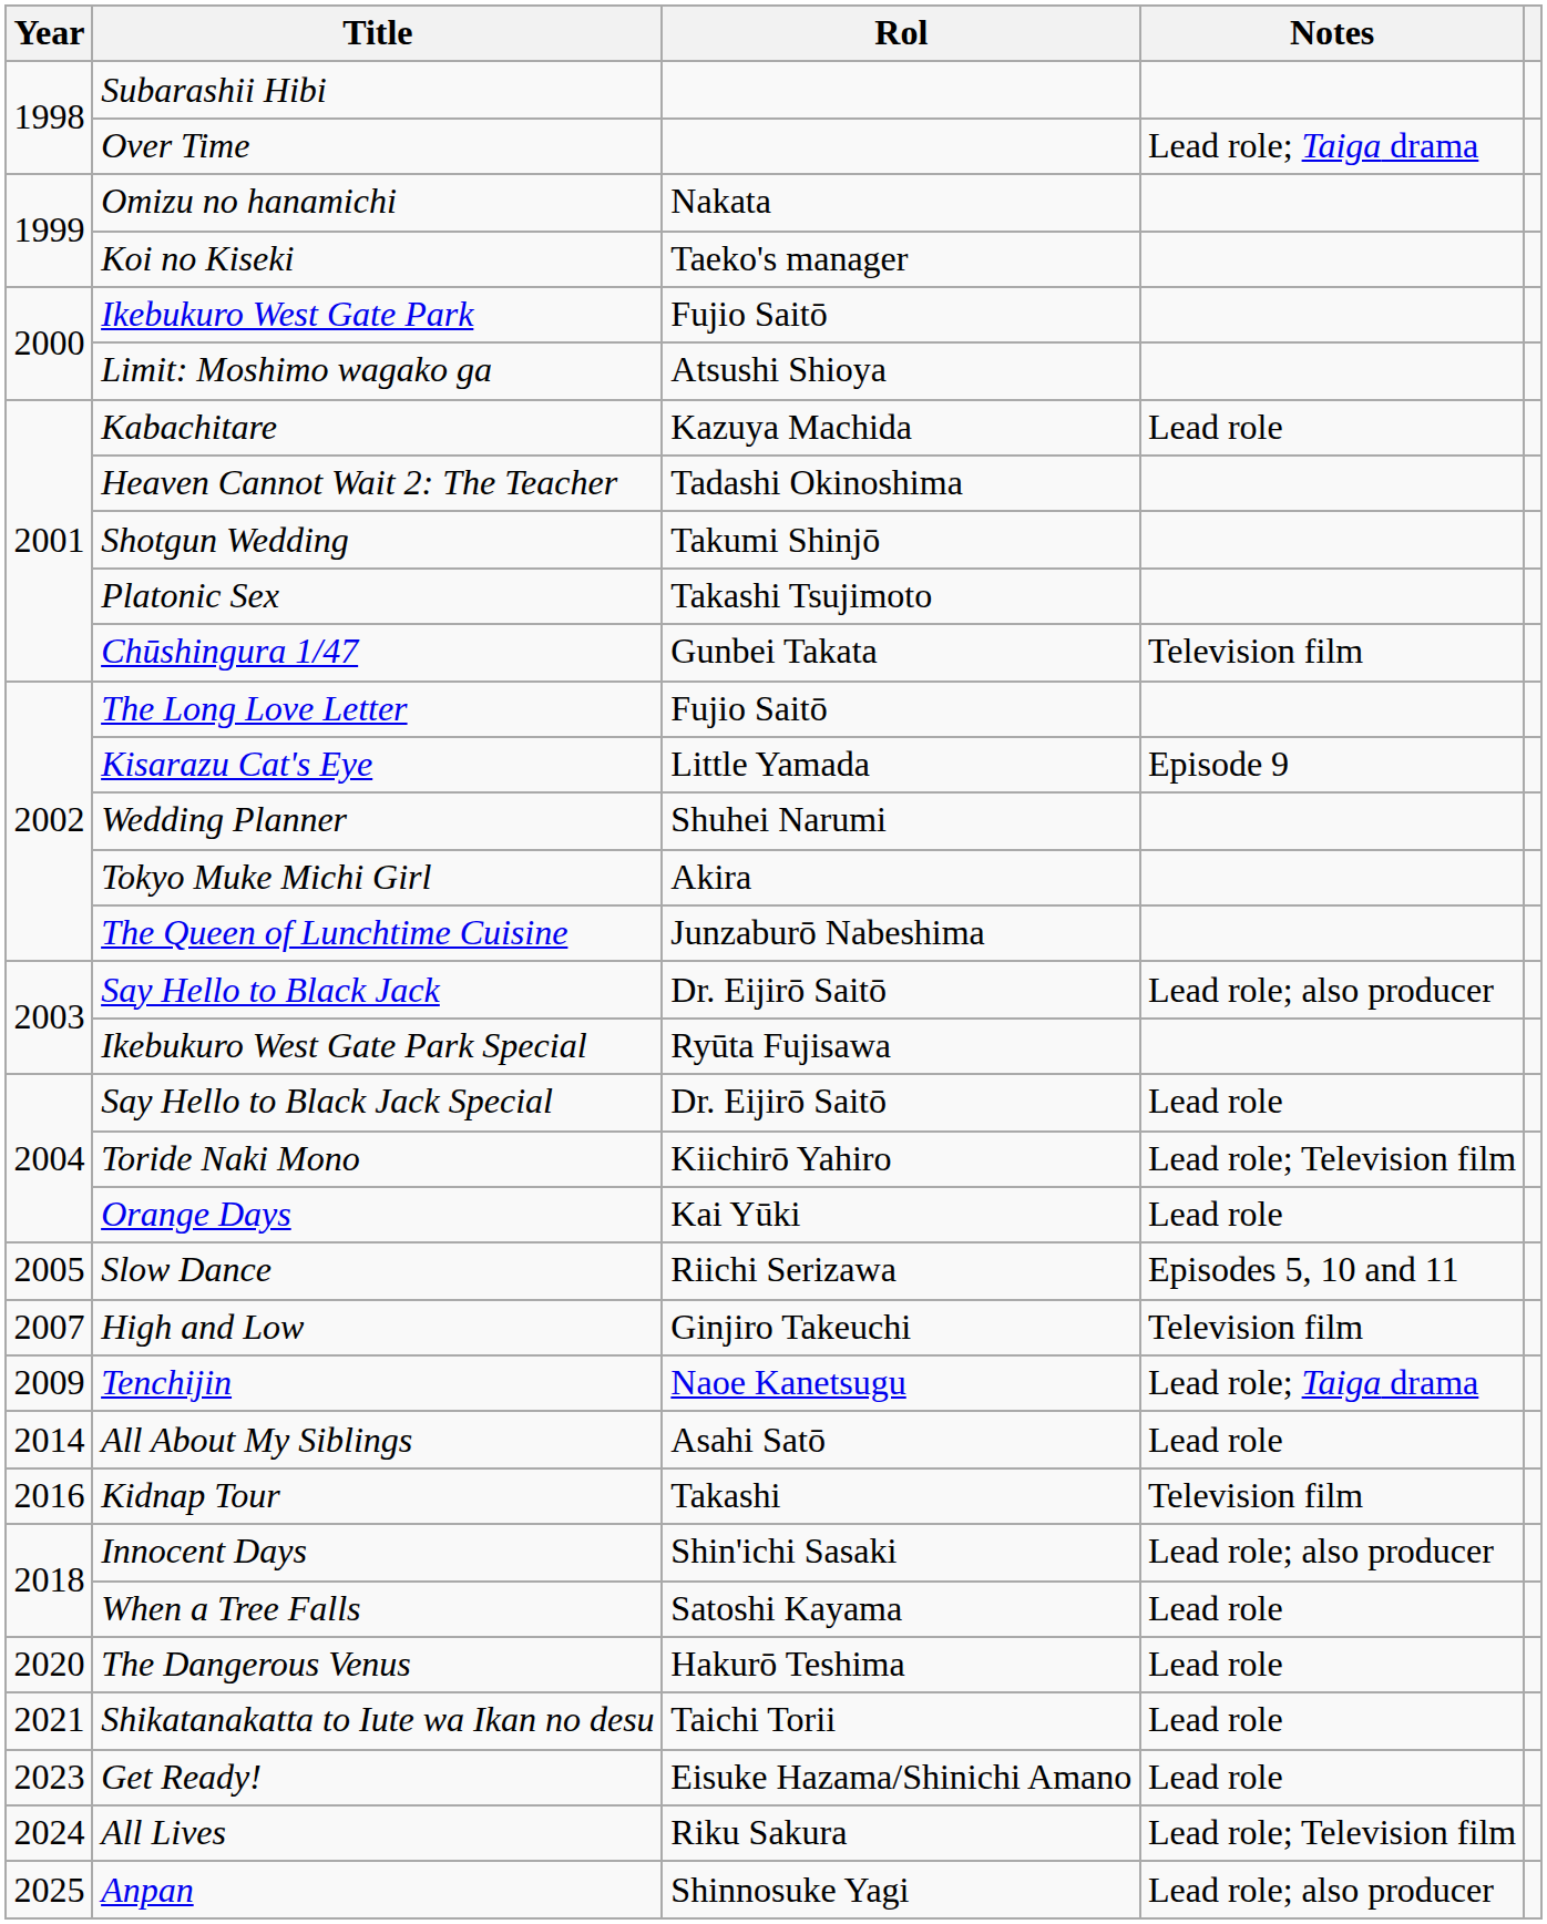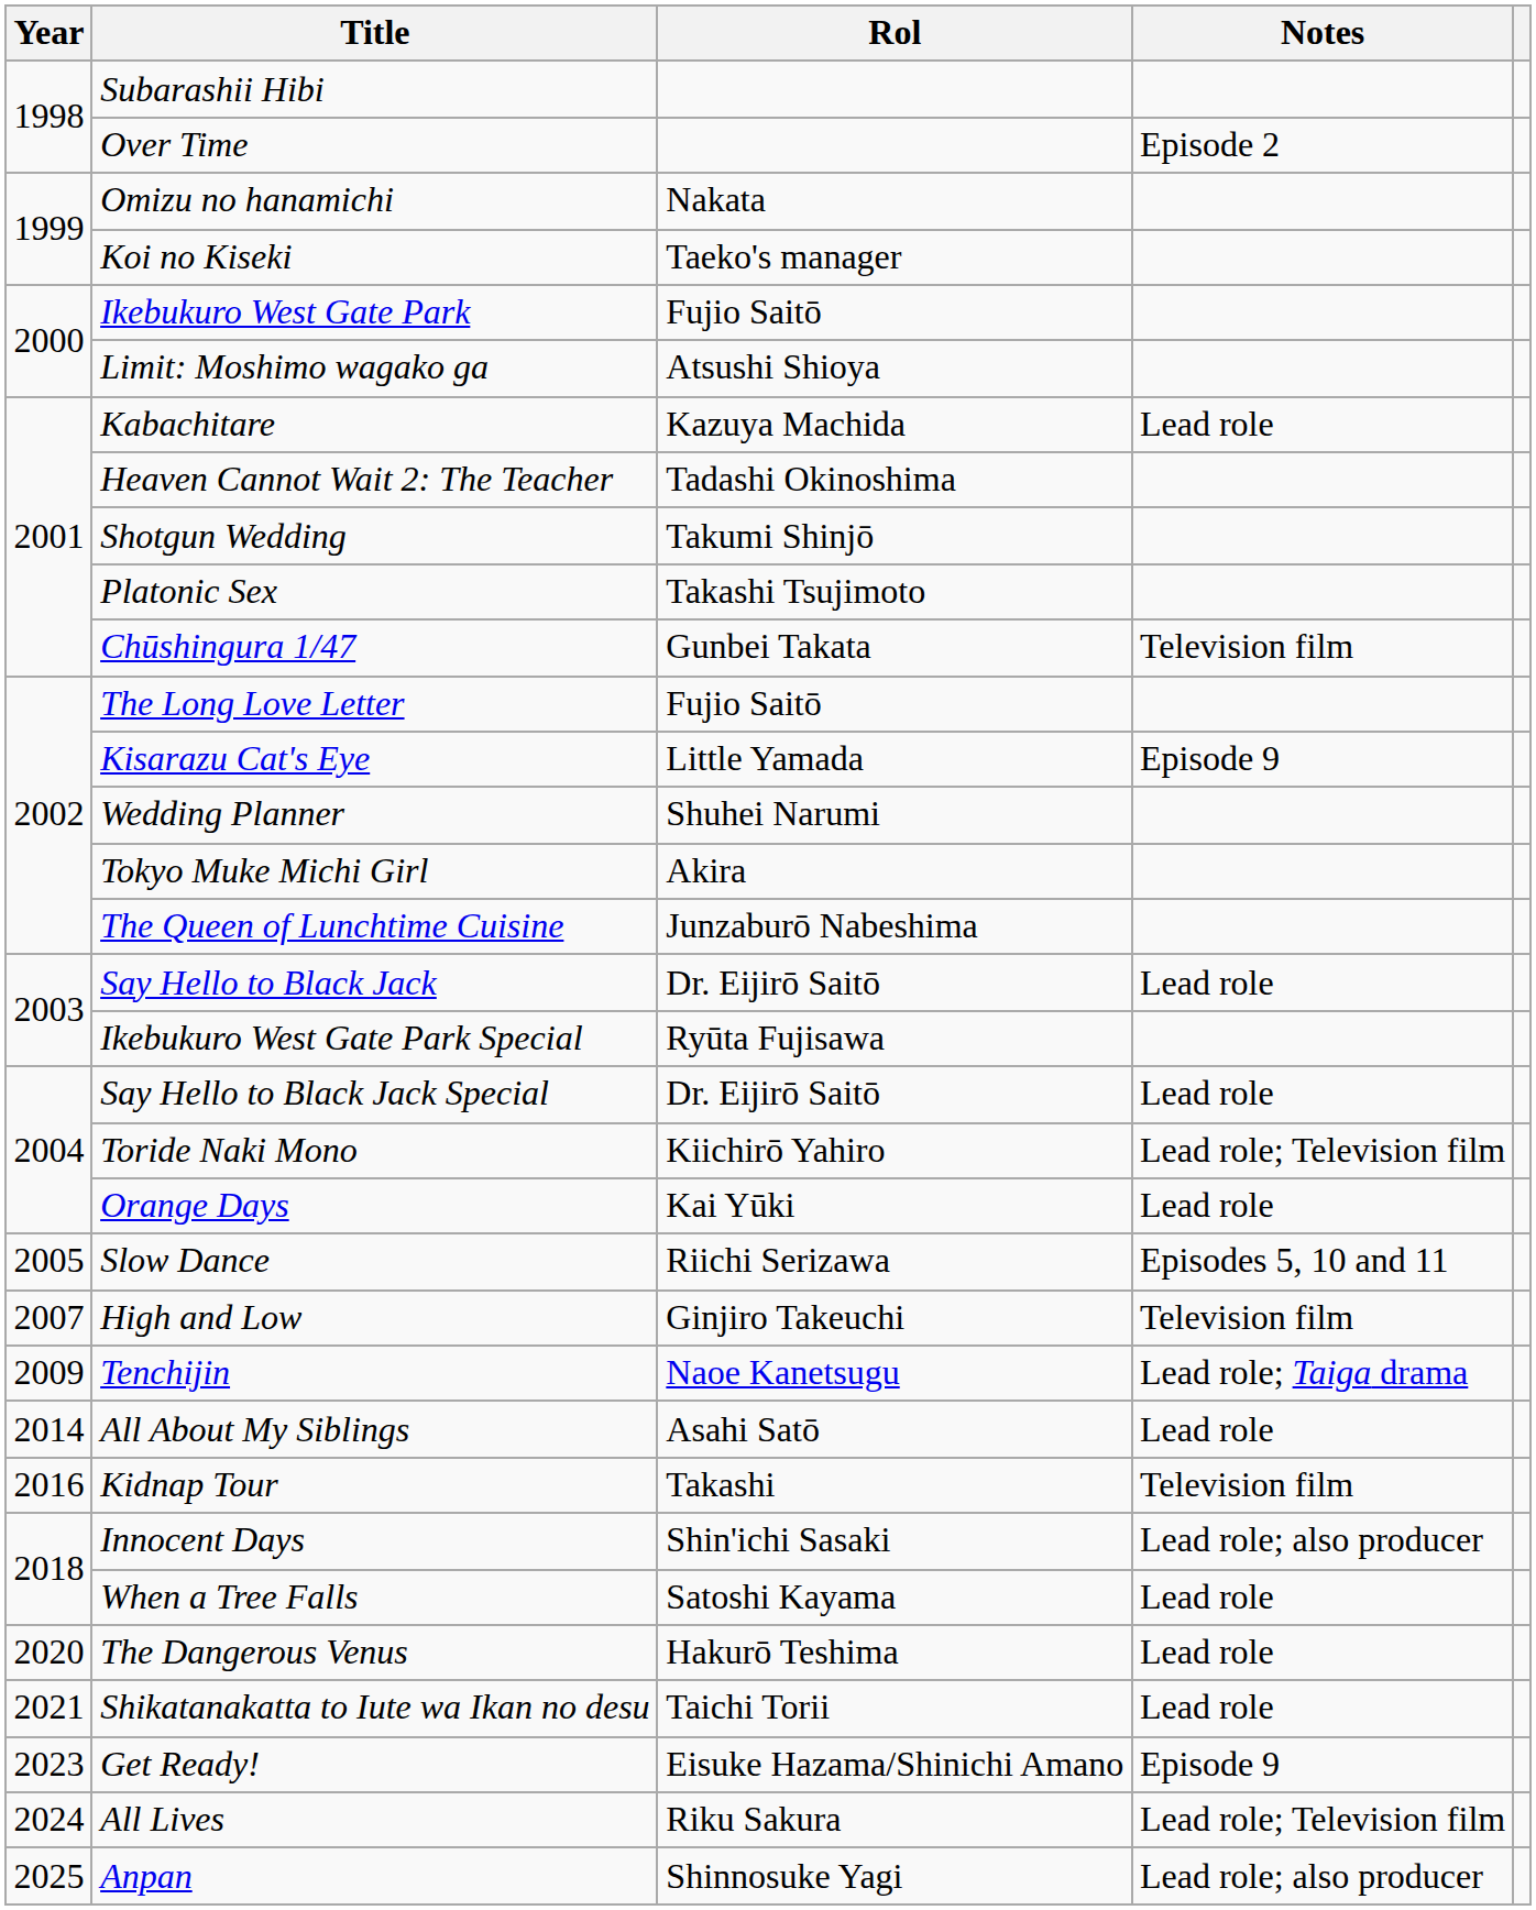Over Time | Notes: Lead role; Taiga drama -> Episode 2
Say Hello to Black Jack | Notes: Lead role; also producer -> Lead role
Get Ready! | Notes: Lead role -> Episode 9
